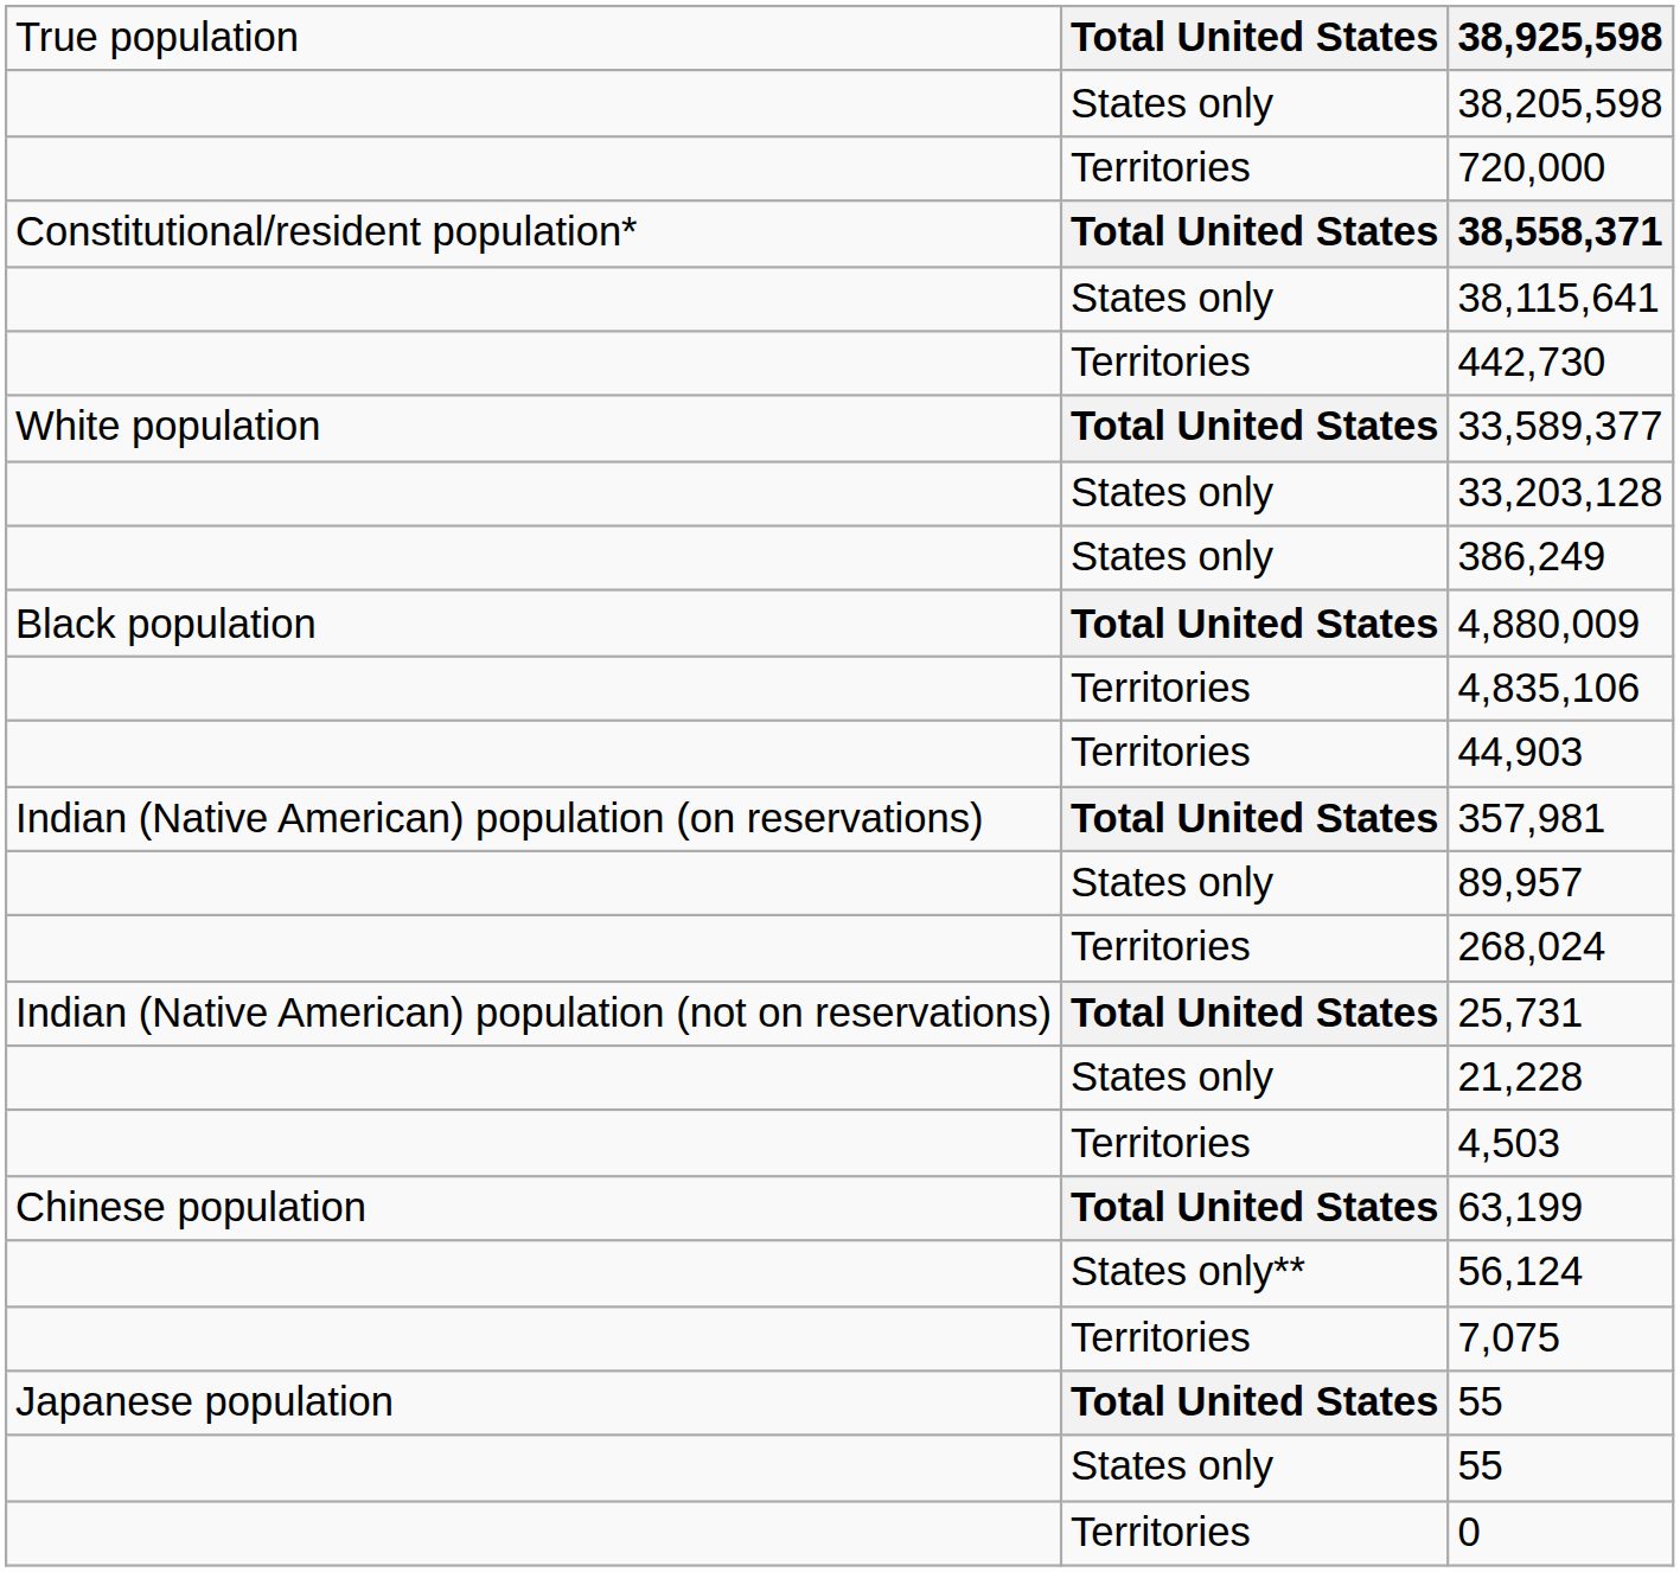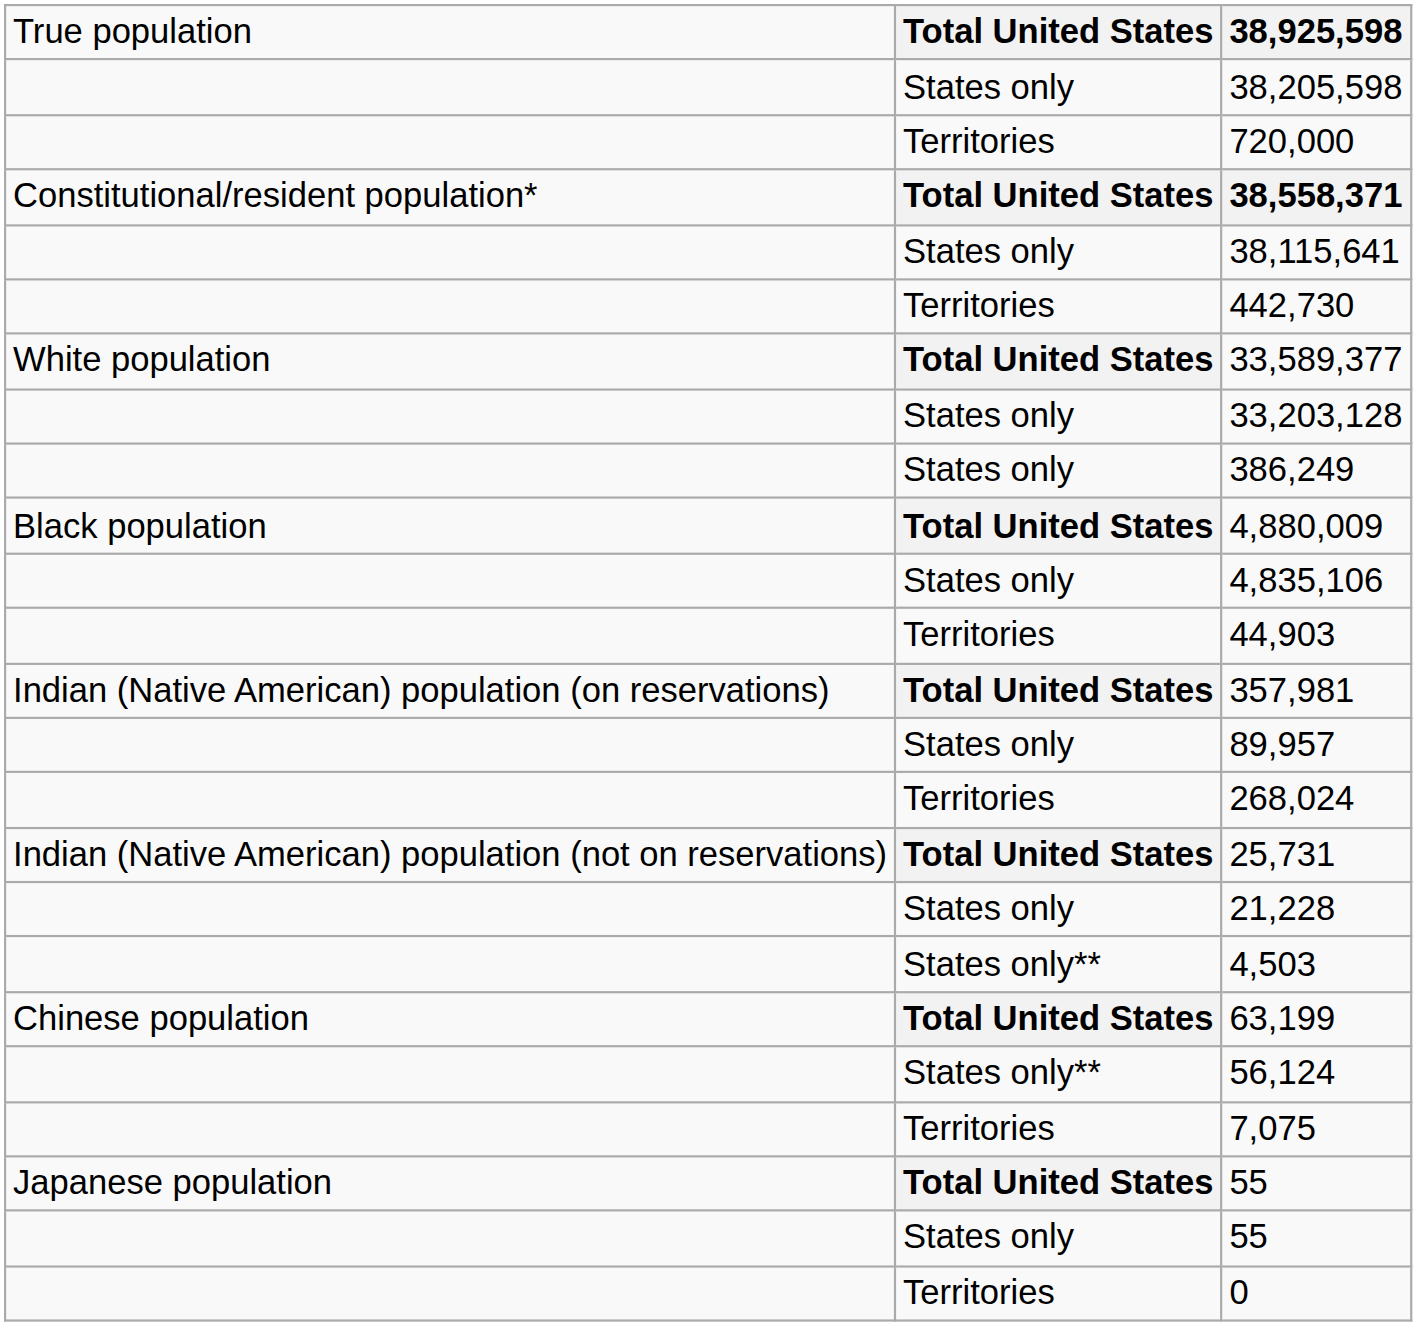4,835,106 | column 2: Territories -> States only
4,503 | column 2: Territories -> States only**
